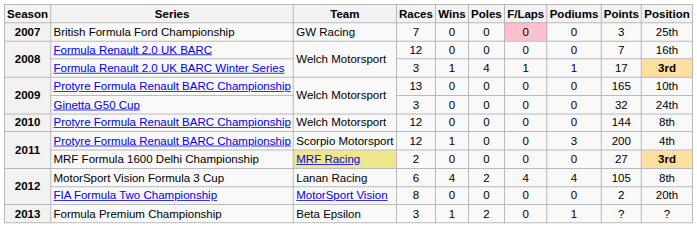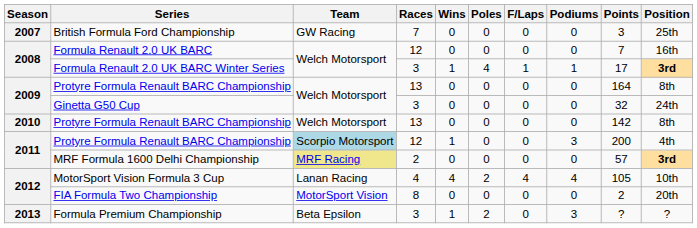British Formula Ford Championship | F/Laps: pink background -> no background
2009 / Protyre Formula Renault BARC Championship | Points: 165 -> 164
2009 / Protyre Formula Renault BARC Championship | Position: 10th -> 8th
2010 / Protyre Formula Renault BARC Championship | Races: 12 -> 13
2010 / Protyre Formula Renault BARC Championship | Points: 144 -> 142
2011 / Protyre Formula Renault BARC Championship | Team: no background -> lightblue background
MRF Formula 1600 Delhi Championship | Points: 27 -> 57
MotorSport Vision Formula 3 Cup | Races: 6 -> 4
MotorSport Vision Formula 3 Cup | Position: 8th -> 10th
Formula Premium Championship | Podiums: 1 -> 3
